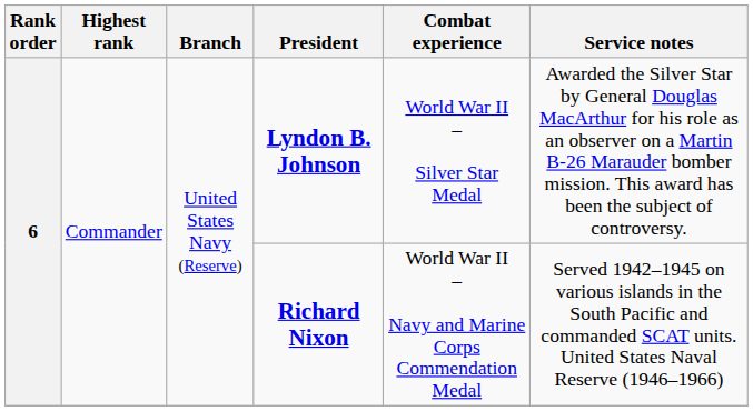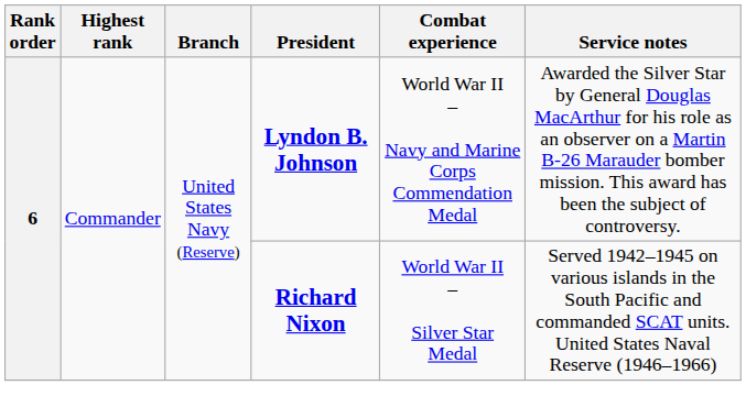Lyndon B. Johnson | Combat experience: World War II – Silver Star Medal -> World War II – Navy and Marine Corps Commendation Medal
Richard Nixon | Combat experience: World War II – Navy and Marine Corps Commendation Medal -> World War II – Silver Star Medal
